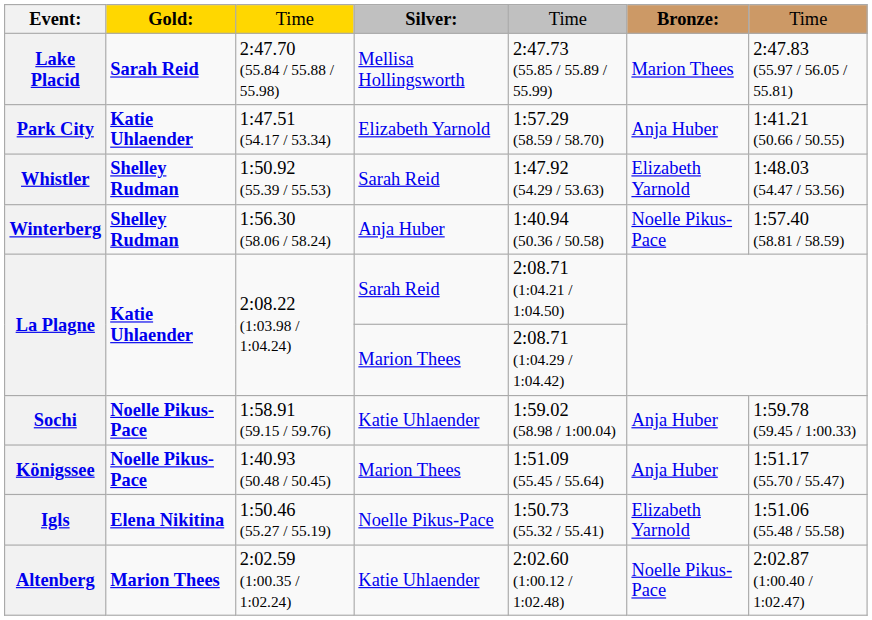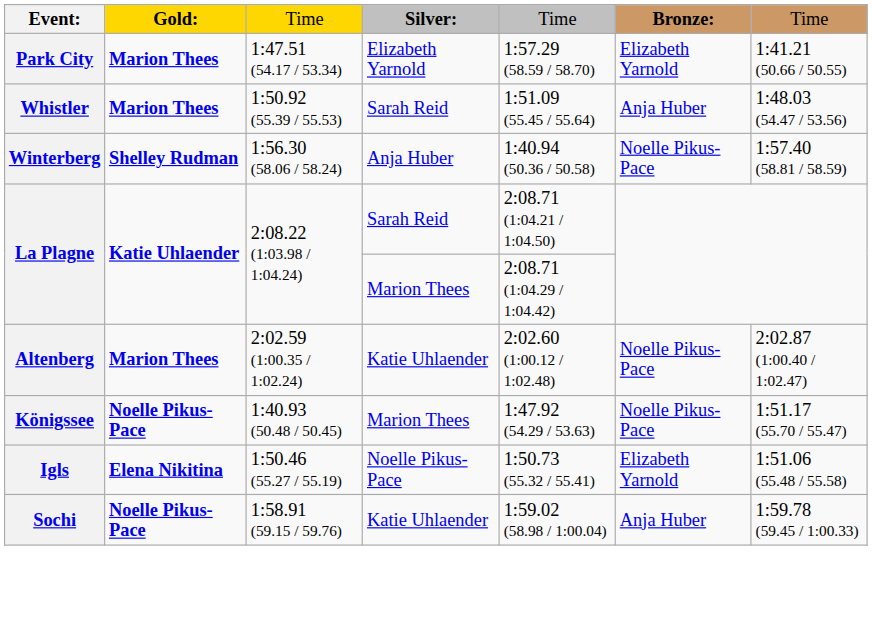- row: Lake Placid | Sarah Reid | 2:47.70 (55.84 / 55.88 / 55.98) | Mellisa Hollingsworth | 2:47.73 (55.85 / 55.89 / 55.99) | Marion Thees | 2:47.83 (55.97 / 56.05 / 55.81)
Park City | column 2: Katie Uhlaender -> Marion Thees
Park City | column 6: Anja Huber -> Elizabeth Yarnold
Whistler | column 2: Shelley Rudman -> Marion Thees
Whistler | column 5: 1:47.92 (54.29 / 53.63) -> 1:51.09 (55.45 / 55.64)
Whistler | column 6: Elizabeth Yarnold -> Anja Huber
rows swapped: Altenberg <-> Sochi
Königssee | column 5: 1:51.09 (55.45 / 55.64) -> 1:47.92 (54.29 / 53.63)
Königssee | column 6: Anja Huber -> Noelle Pikus-Pace
